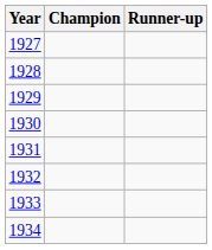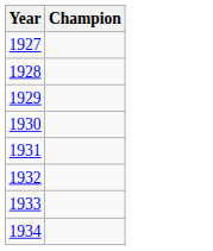- column: Runner-up
